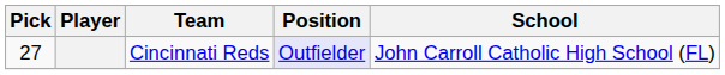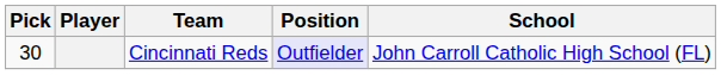Cincinnati Reds | Pick: 27 -> 30
